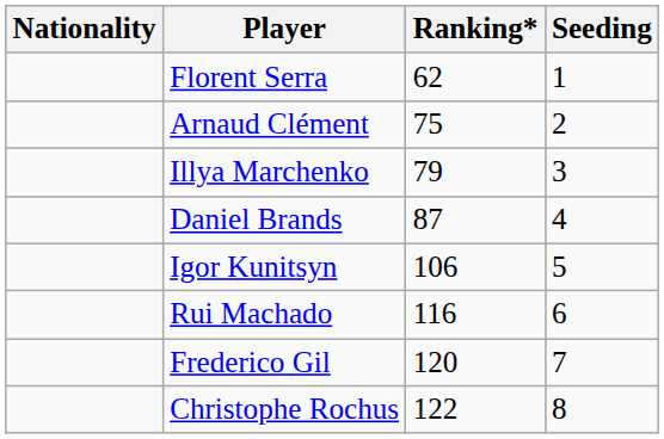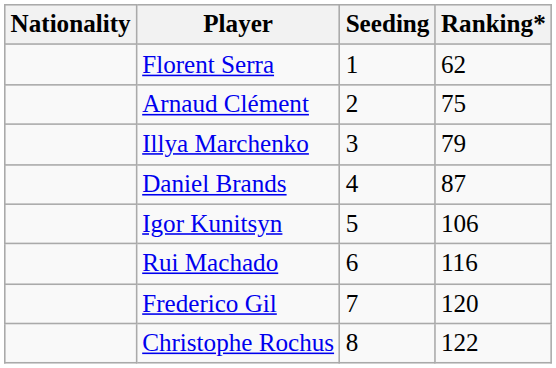columns swapped: Ranking* <-> Seeding
